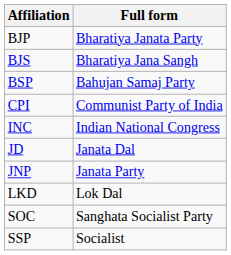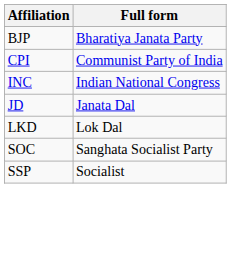- row: BJS | Bharatiya Jana Sangh
- row: BSP | Bahujan Samaj Party
- row: JNP | Janata Party
